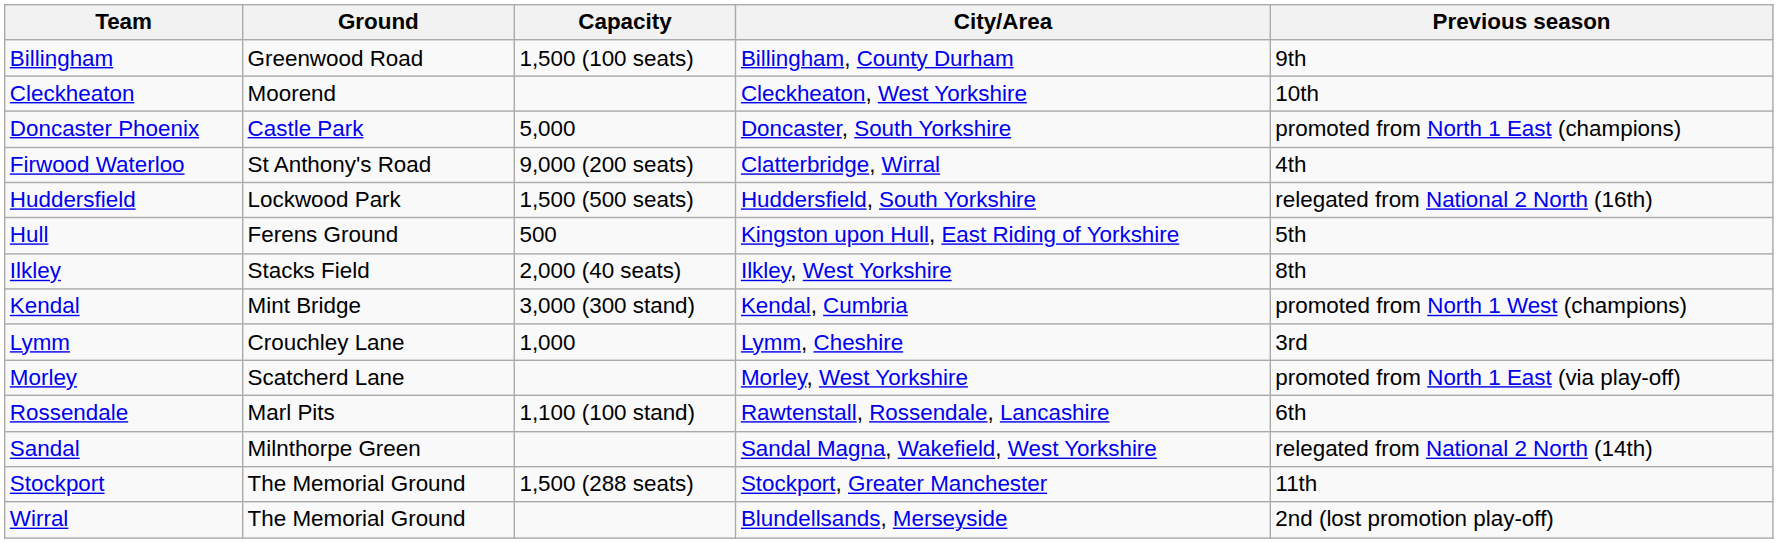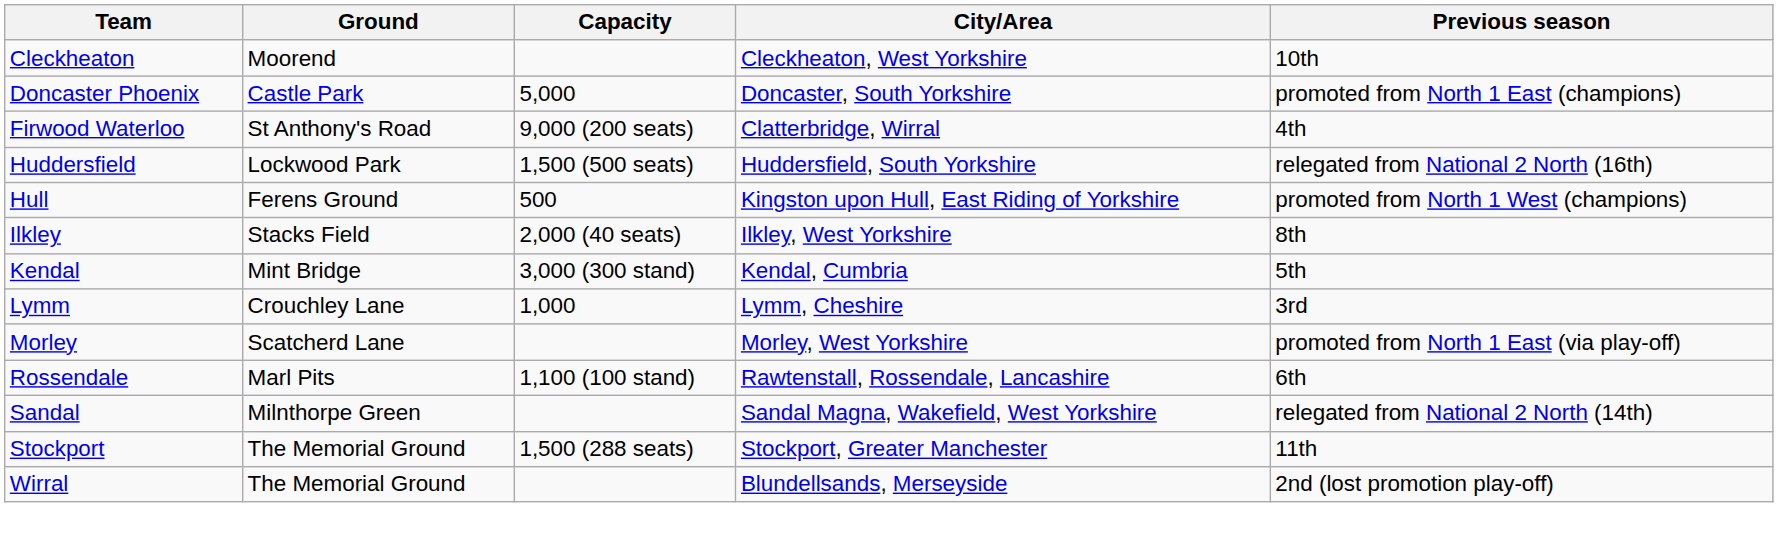- row: Billingham | Greenwood Road | 1,500 (100 seats) | Billingham, County Durham | 9th
Hull | Previous season: 5th -> promoted from North 1 West (champions)
Kendal | Previous season: promoted from North 1 West (champions) -> 5th
